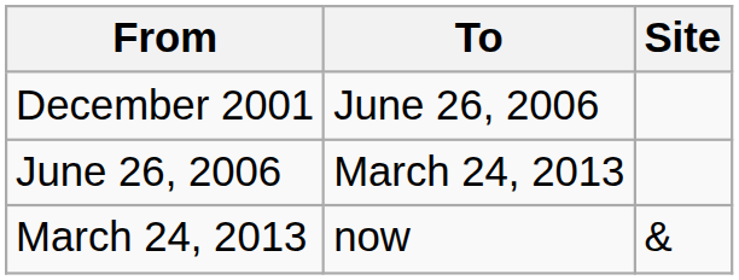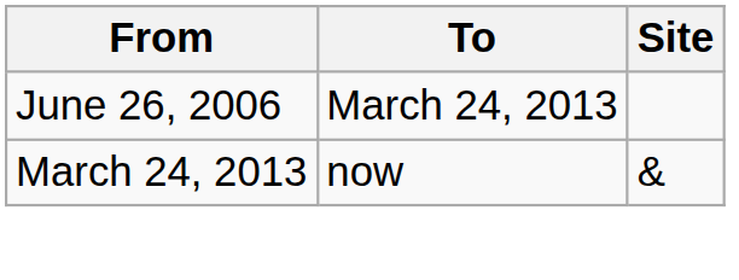- row: December 2001 | June 26, 2006
